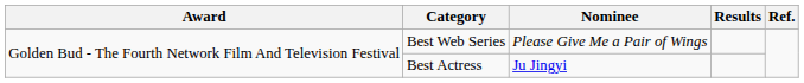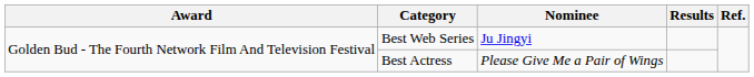Best Web Series | Nominee: Please Give Me a Pair of Wings -> Ju Jingyi
Best Actress | Nominee: Ju Jingyi -> Please Give Me a Pair of Wings
